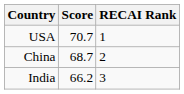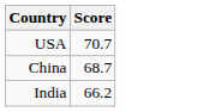- column: RECAI Rank | 1 | 2 | 3
